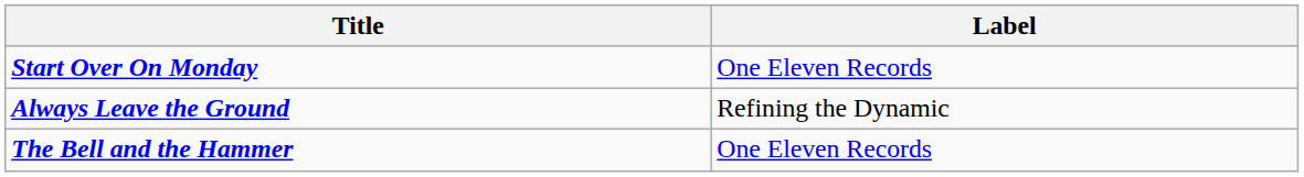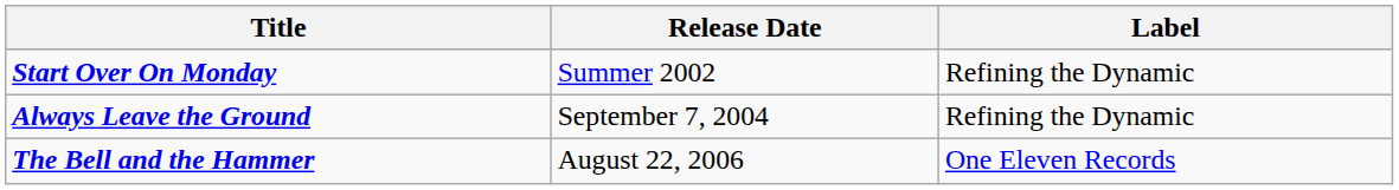+ column: Release Date | Summer 2002 | September 7, 2004 | August 22, 2006
Start Over On Monday | Label: One Eleven Records -> Refining the Dynamic
